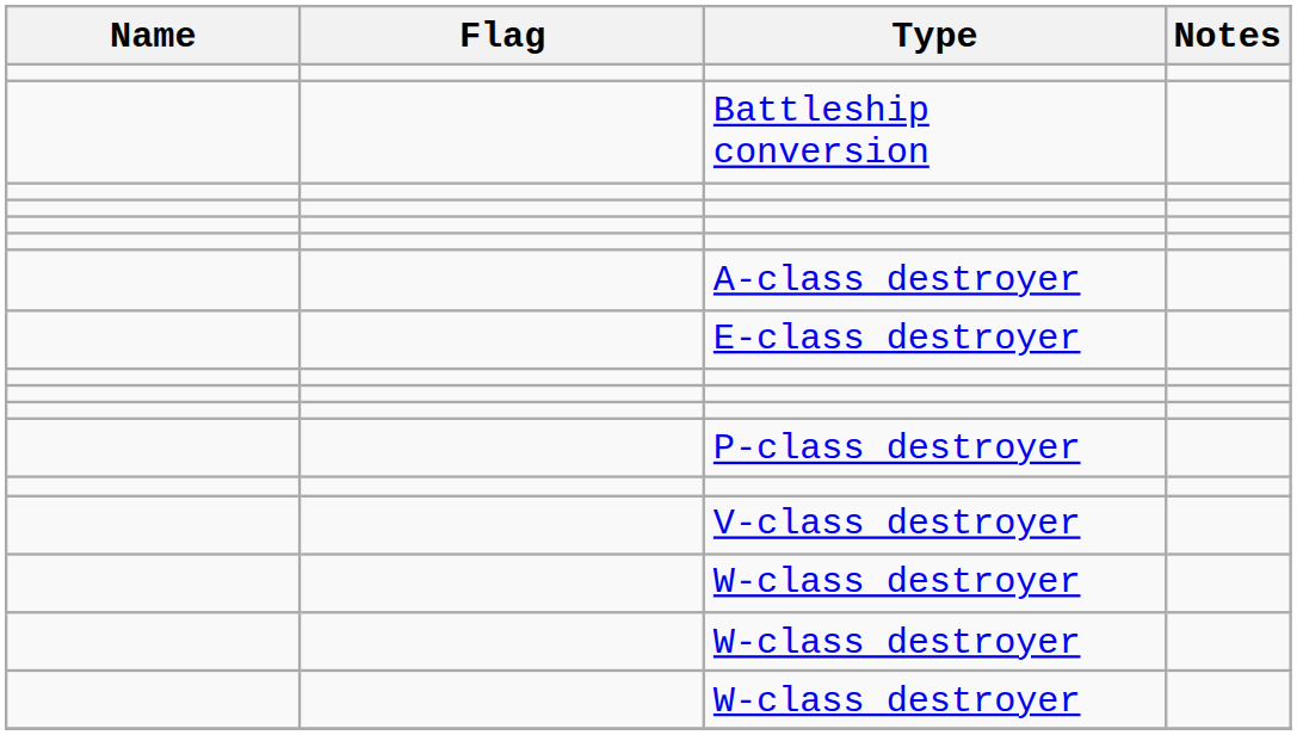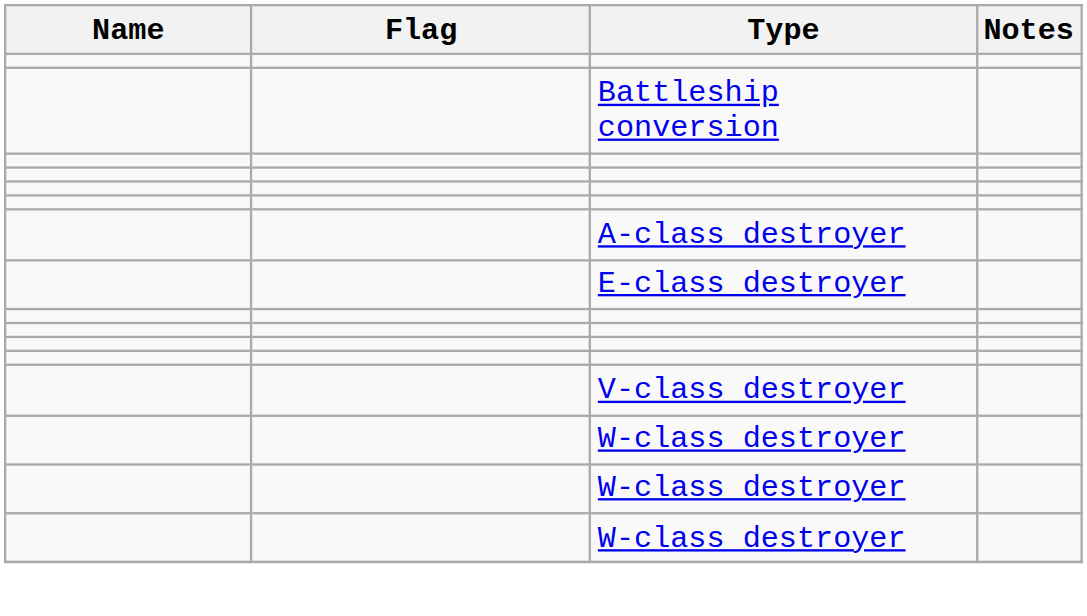- row: P-class destroyer
